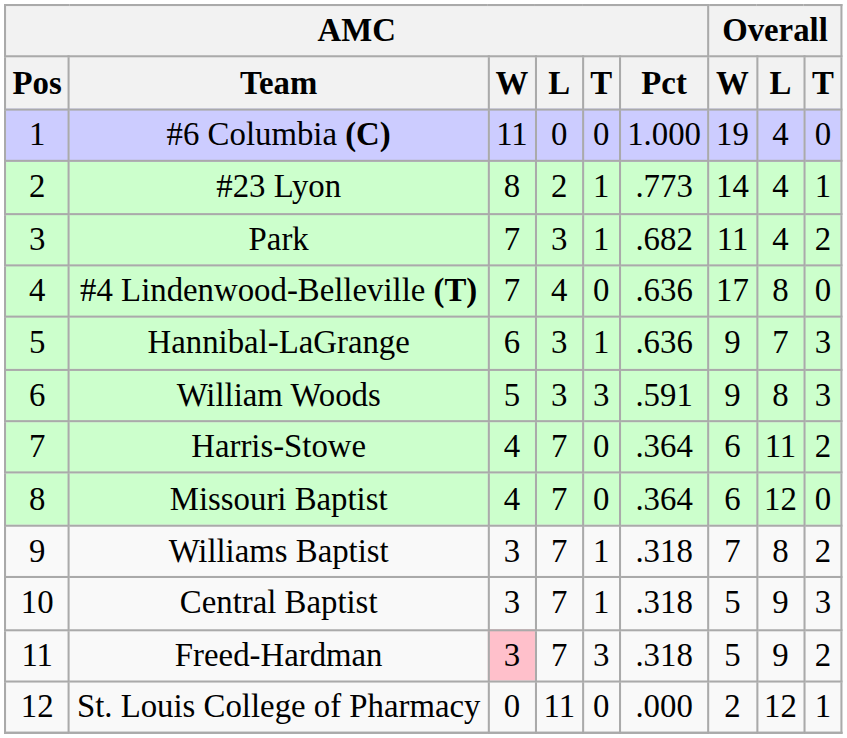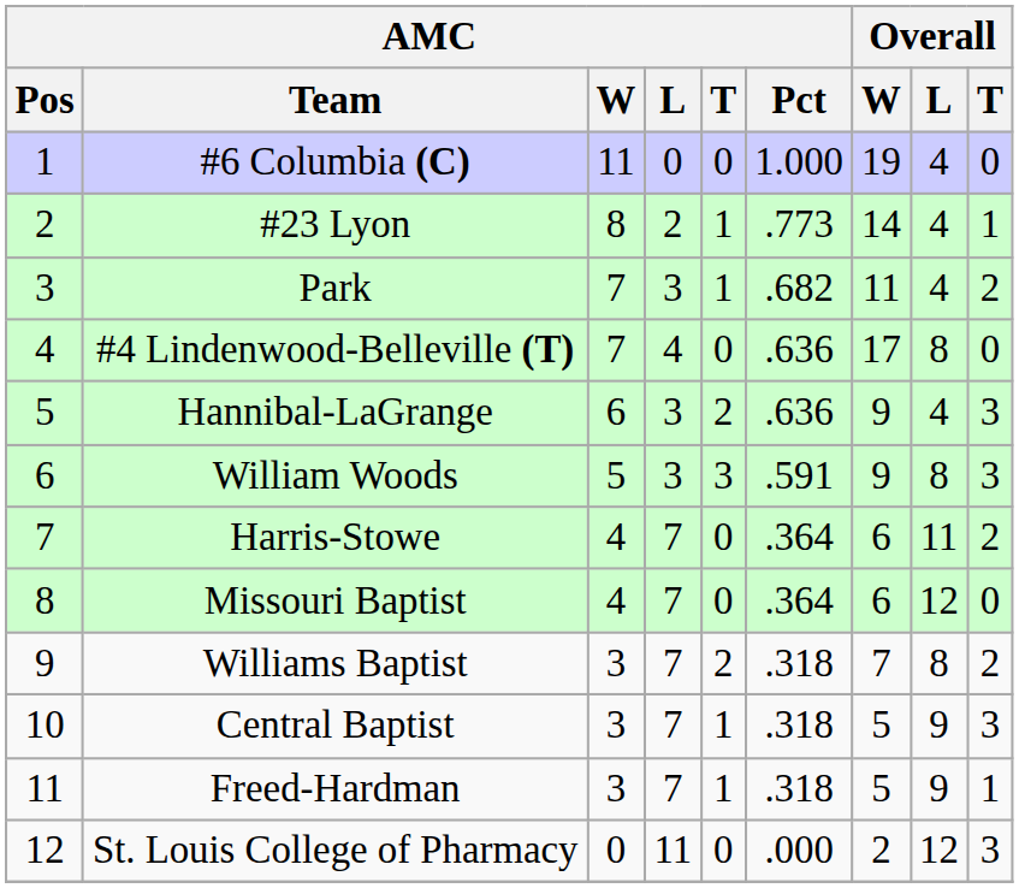Hannibal-LaGrange | AMC / T: 1 -> 2
Hannibal-LaGrange | Overall / L: 7 -> 4
Williams Baptist | AMC / T: 1 -> 2
Freed-Hardman | AMC / W: pink background -> no background
Freed-Hardman | AMC / T: 3 -> 1
Freed-Hardman | Overall / T: 2 -> 1
St. Louis College of Pharmacy | Overall / T: 1 -> 3
